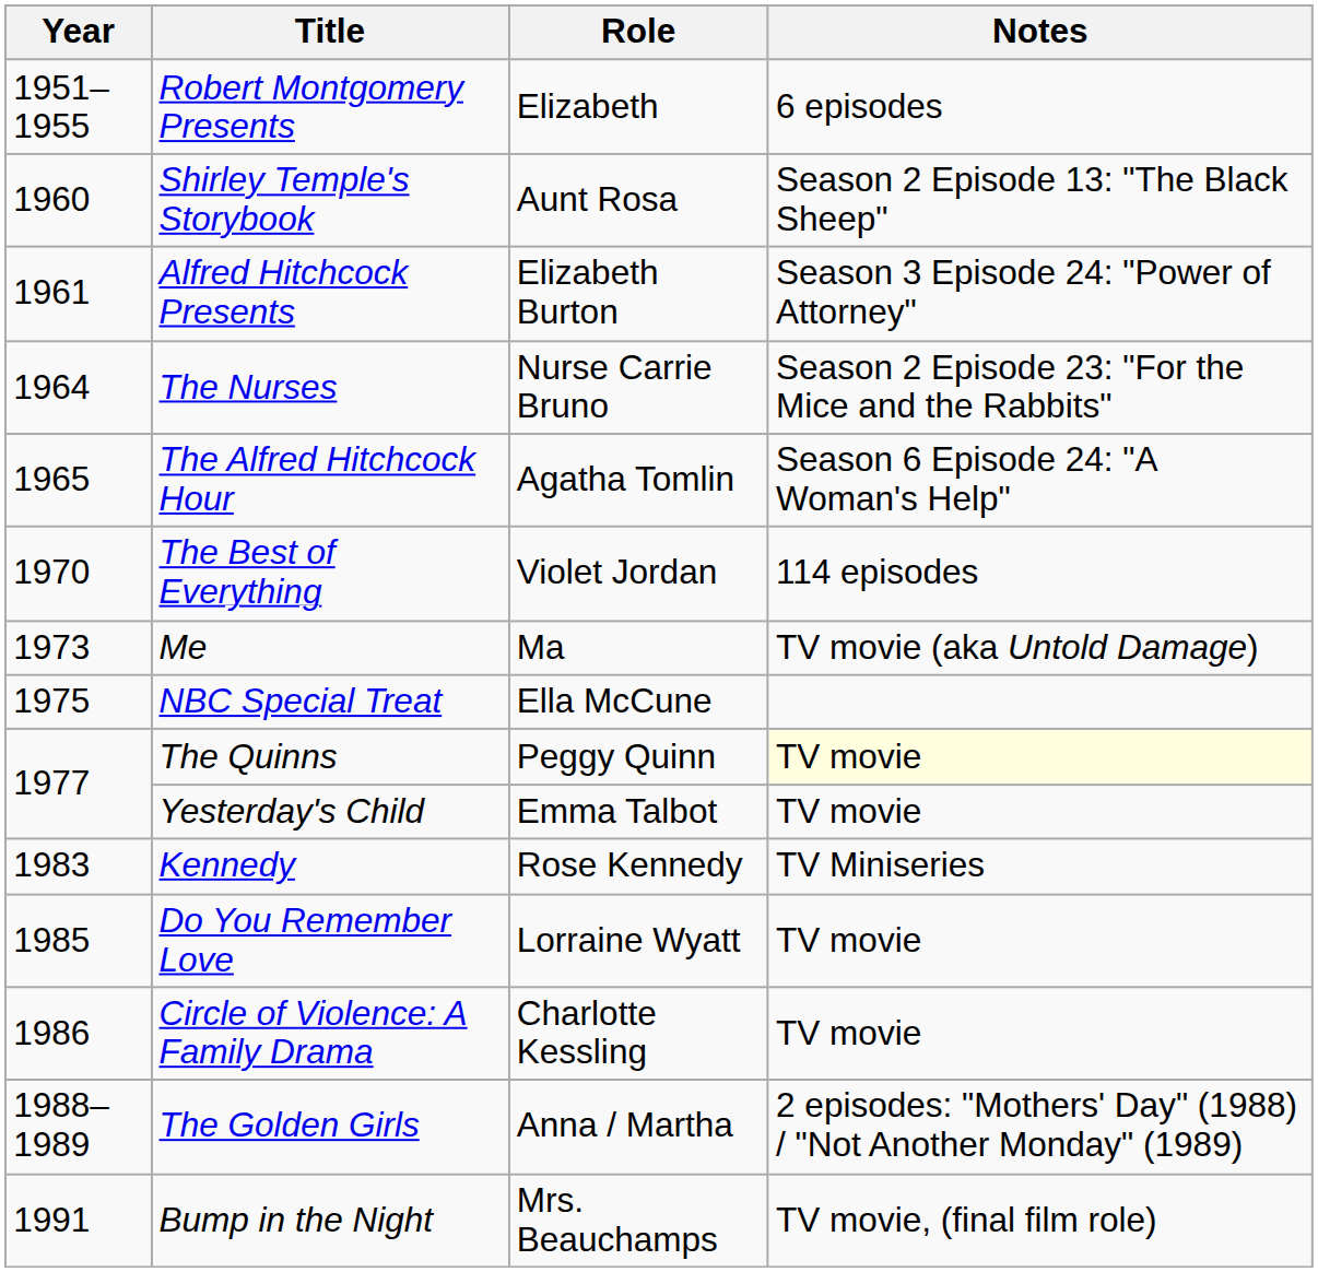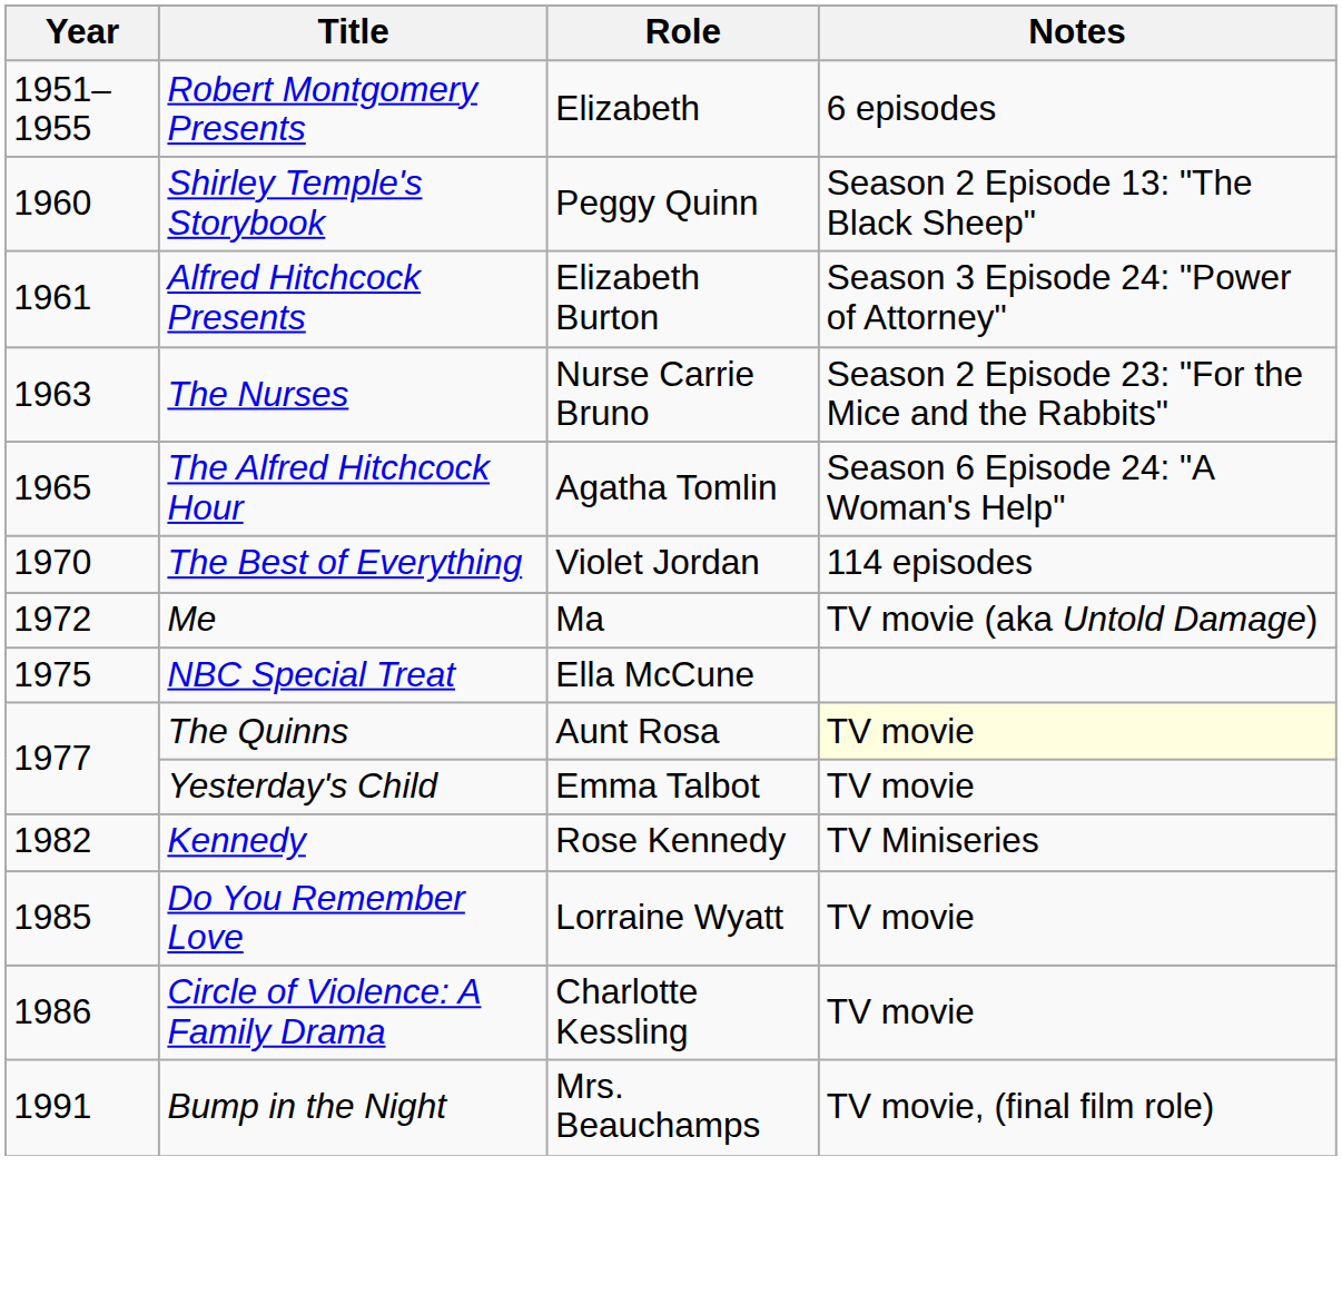Shirley Temple's Storybook | Role: Aunt Rosa -> Peggy Quinn
The Nurses | Year: 1964 -> 1963
Me | Year: 1973 -> 1972
The Quinns | Role: Peggy Quinn -> Aunt Rosa
Kennedy | Year: 1983 -> 1982
- row: 1988–1989 | The Golden Girls | Anna / Martha | 2 episodes: "Mothers' Day" (1988) / "Not Another Monday" (1989)
